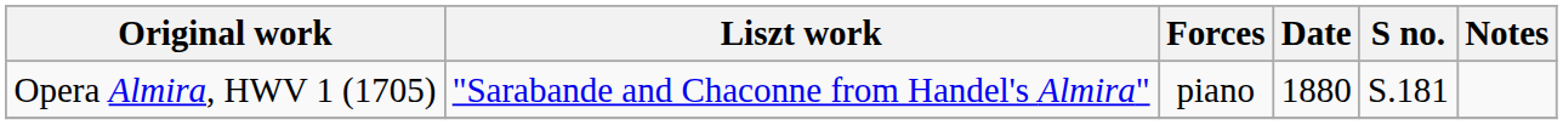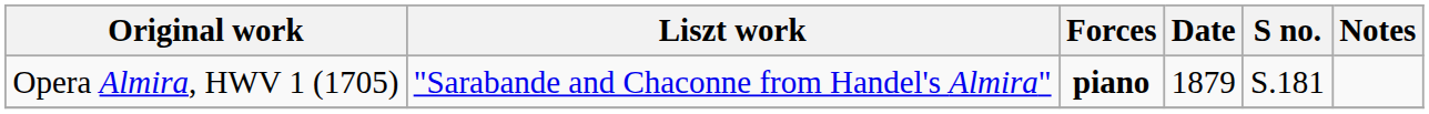Opera Almira, HWV 1 (1705) | Forces: normal -> bold
Opera Almira, HWV 1 (1705) | Date: 1880 -> 1879
